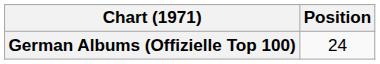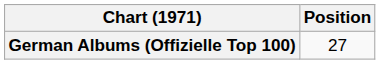German Albums (Offizielle Top 100) | Position: 24 -> 27
